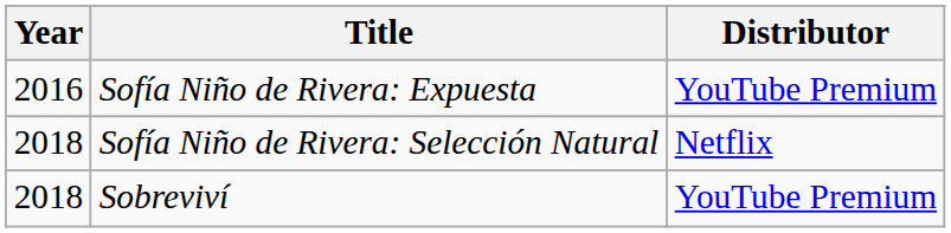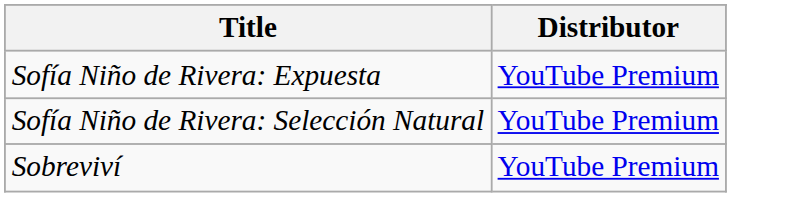- column: Year | 2016 | 2018 | 2018
Sofía Niño de Rivera: Selección Natural | Distributor: Netflix -> YouTube Premium
